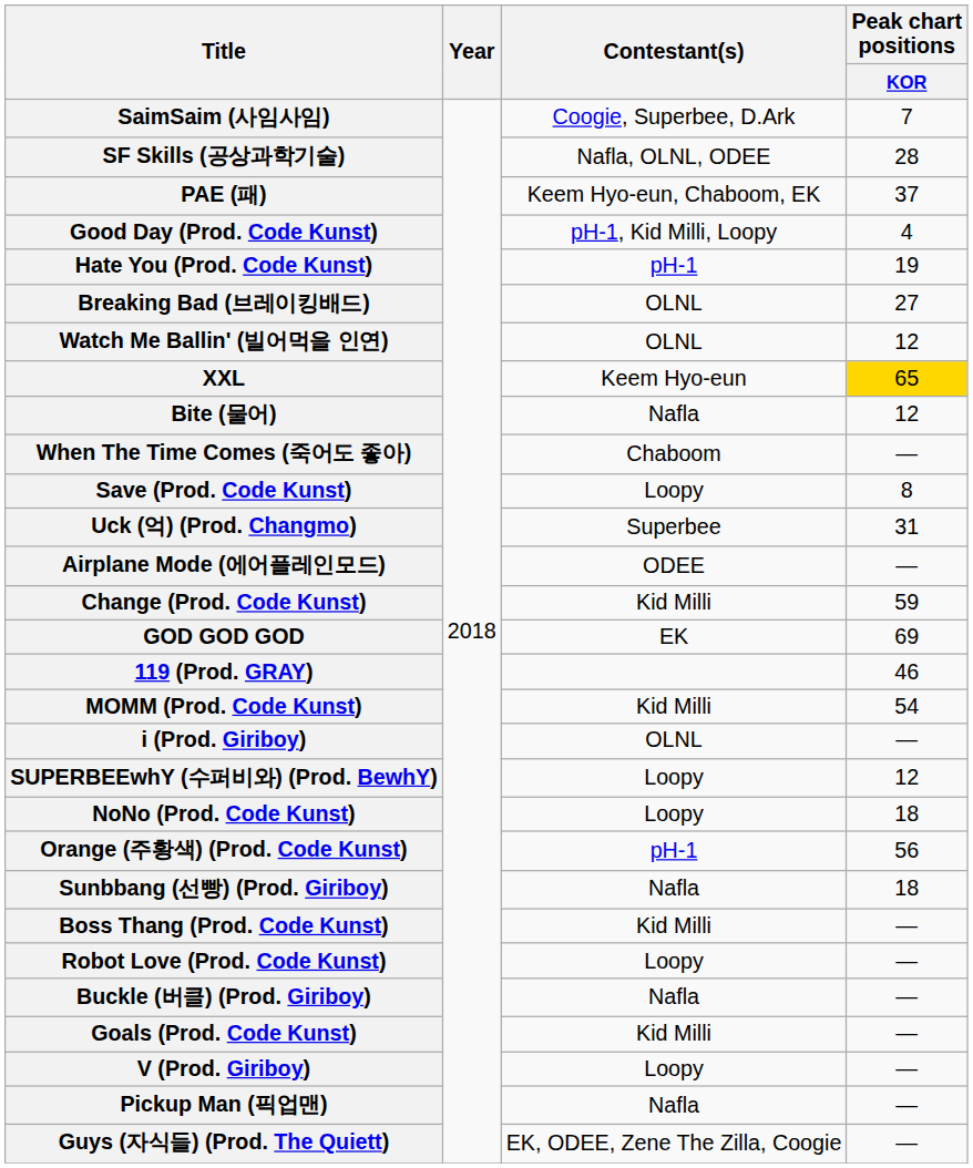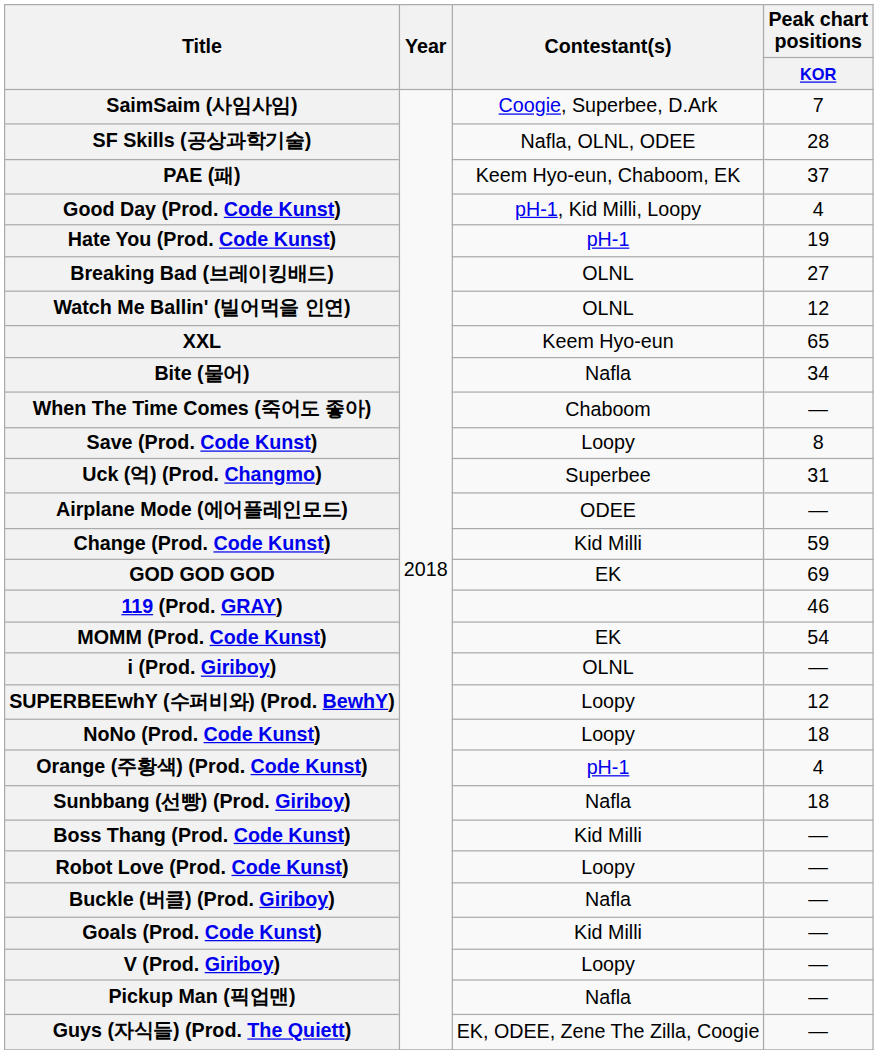XXL | Peak chart positions / KOR: gold background -> no background
Bite (물어) | Peak chart positions / KOR: 12 -> 34
MOMM (Prod. Code Kunst) | Contestant(s): Kid Milli -> EK
Orange (주황색) (Prod. Code Kunst) | Peak chart positions / KOR: 56 -> 4
